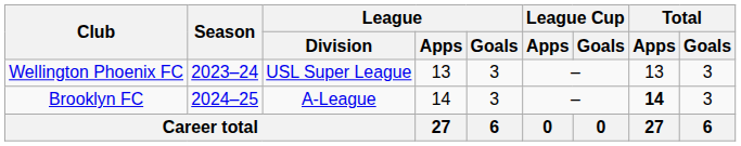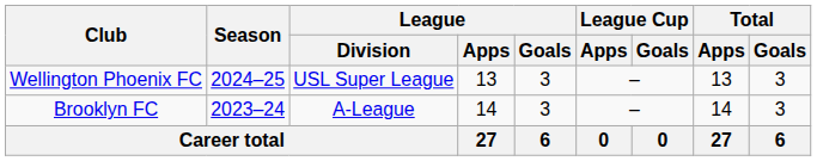Wellington Phoenix FC | Season: 2023–24 -> 2024–25
Brooklyn FC | Season: 2024–25 -> 2023–24
Brooklyn FC | Total / Apps: bold -> normal
